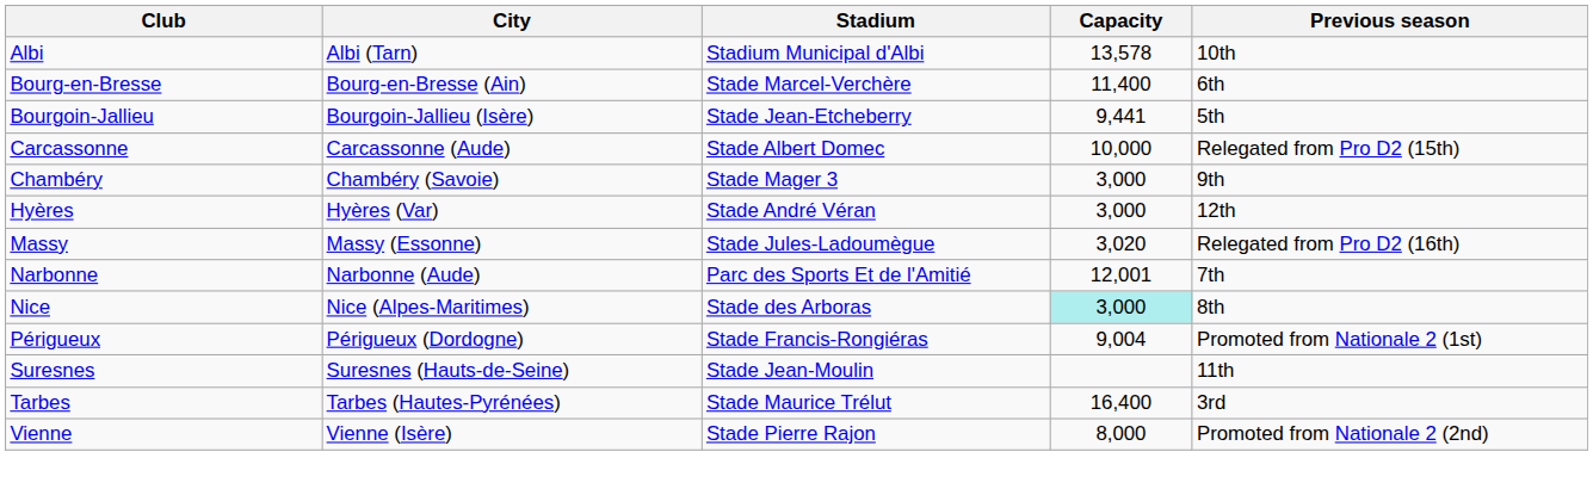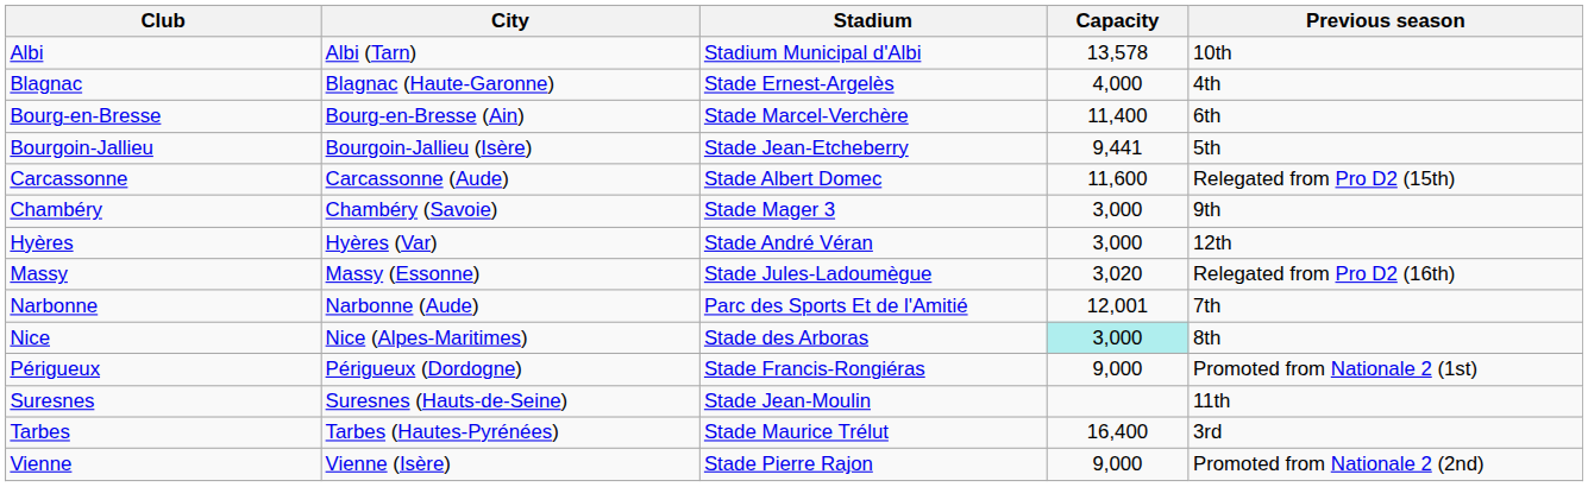+ row: Blagnac | Blagnac (Haute-Garonne) | Stade Ernest-Argelès | 4,000 | 4th
Carcassonne | Capacity: 10,000 -> 11,600
Périgueux | Capacity: 9,004 -> 9,000
Vienne | Capacity: 8,000 -> 9,000
